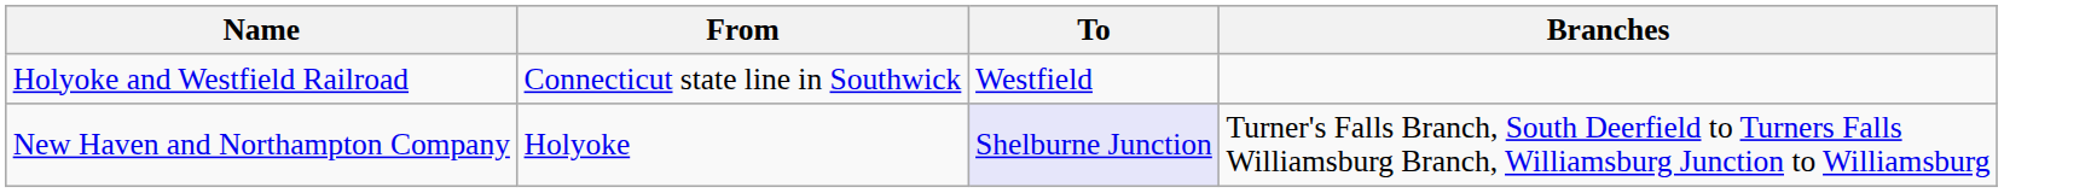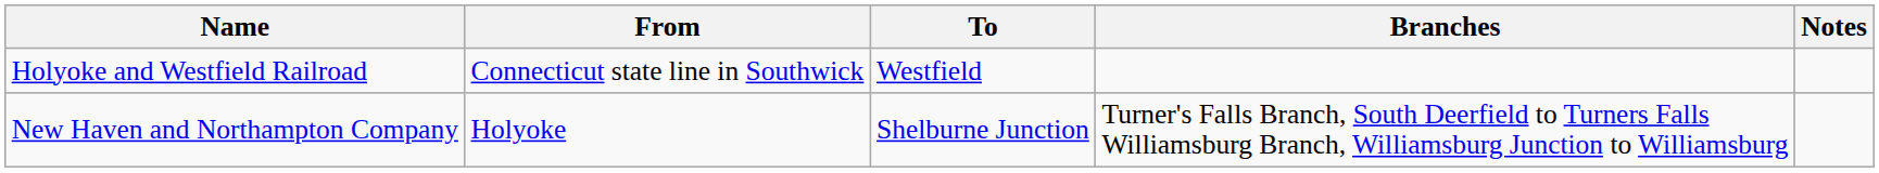+ column: Notes
New Haven and Northampton Company | To: lavender background -> no background
